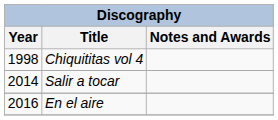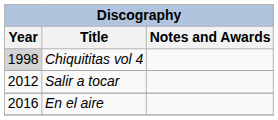Chiquititas vol 4 | Year: no background -> lightgrey background
Salir a tocar | Year: 2014 -> 2012
